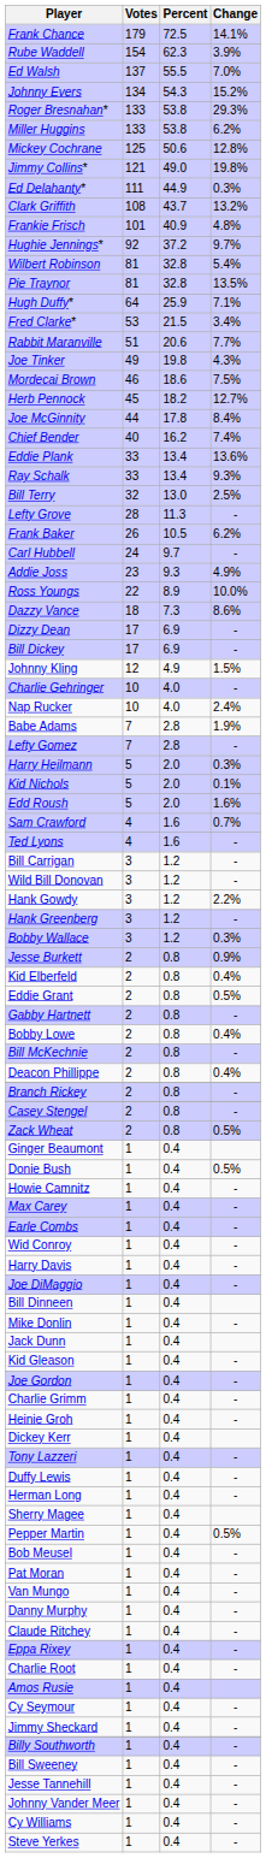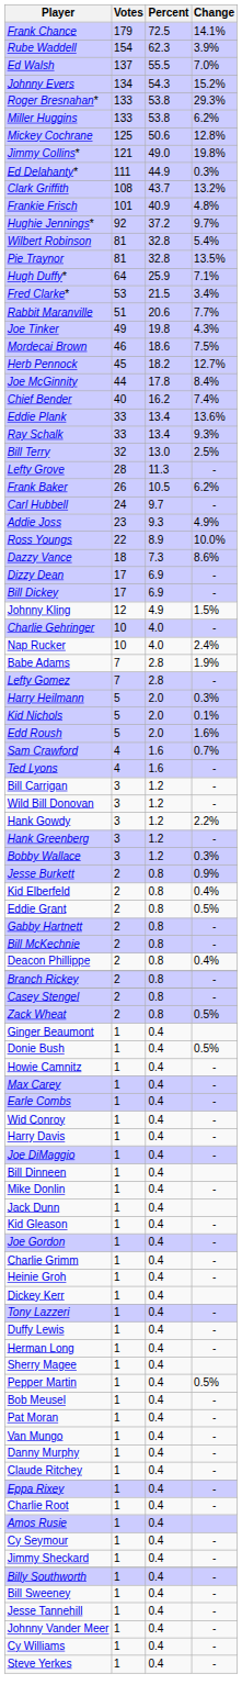- row: Bobby Lowe | 2 | 0.8 | 0.4%
